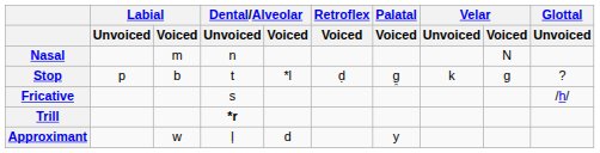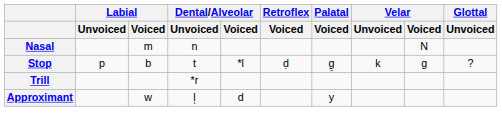- row: Fricative | s | /h/
Trill | Dental/Alveolar / Unvoiced: bold -> normal
